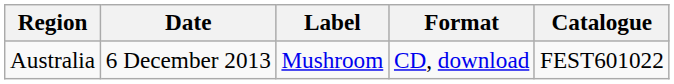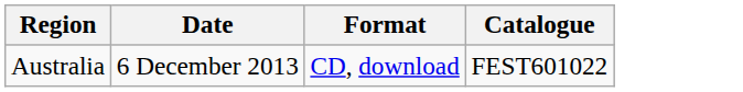- column: Label | Mushroom
